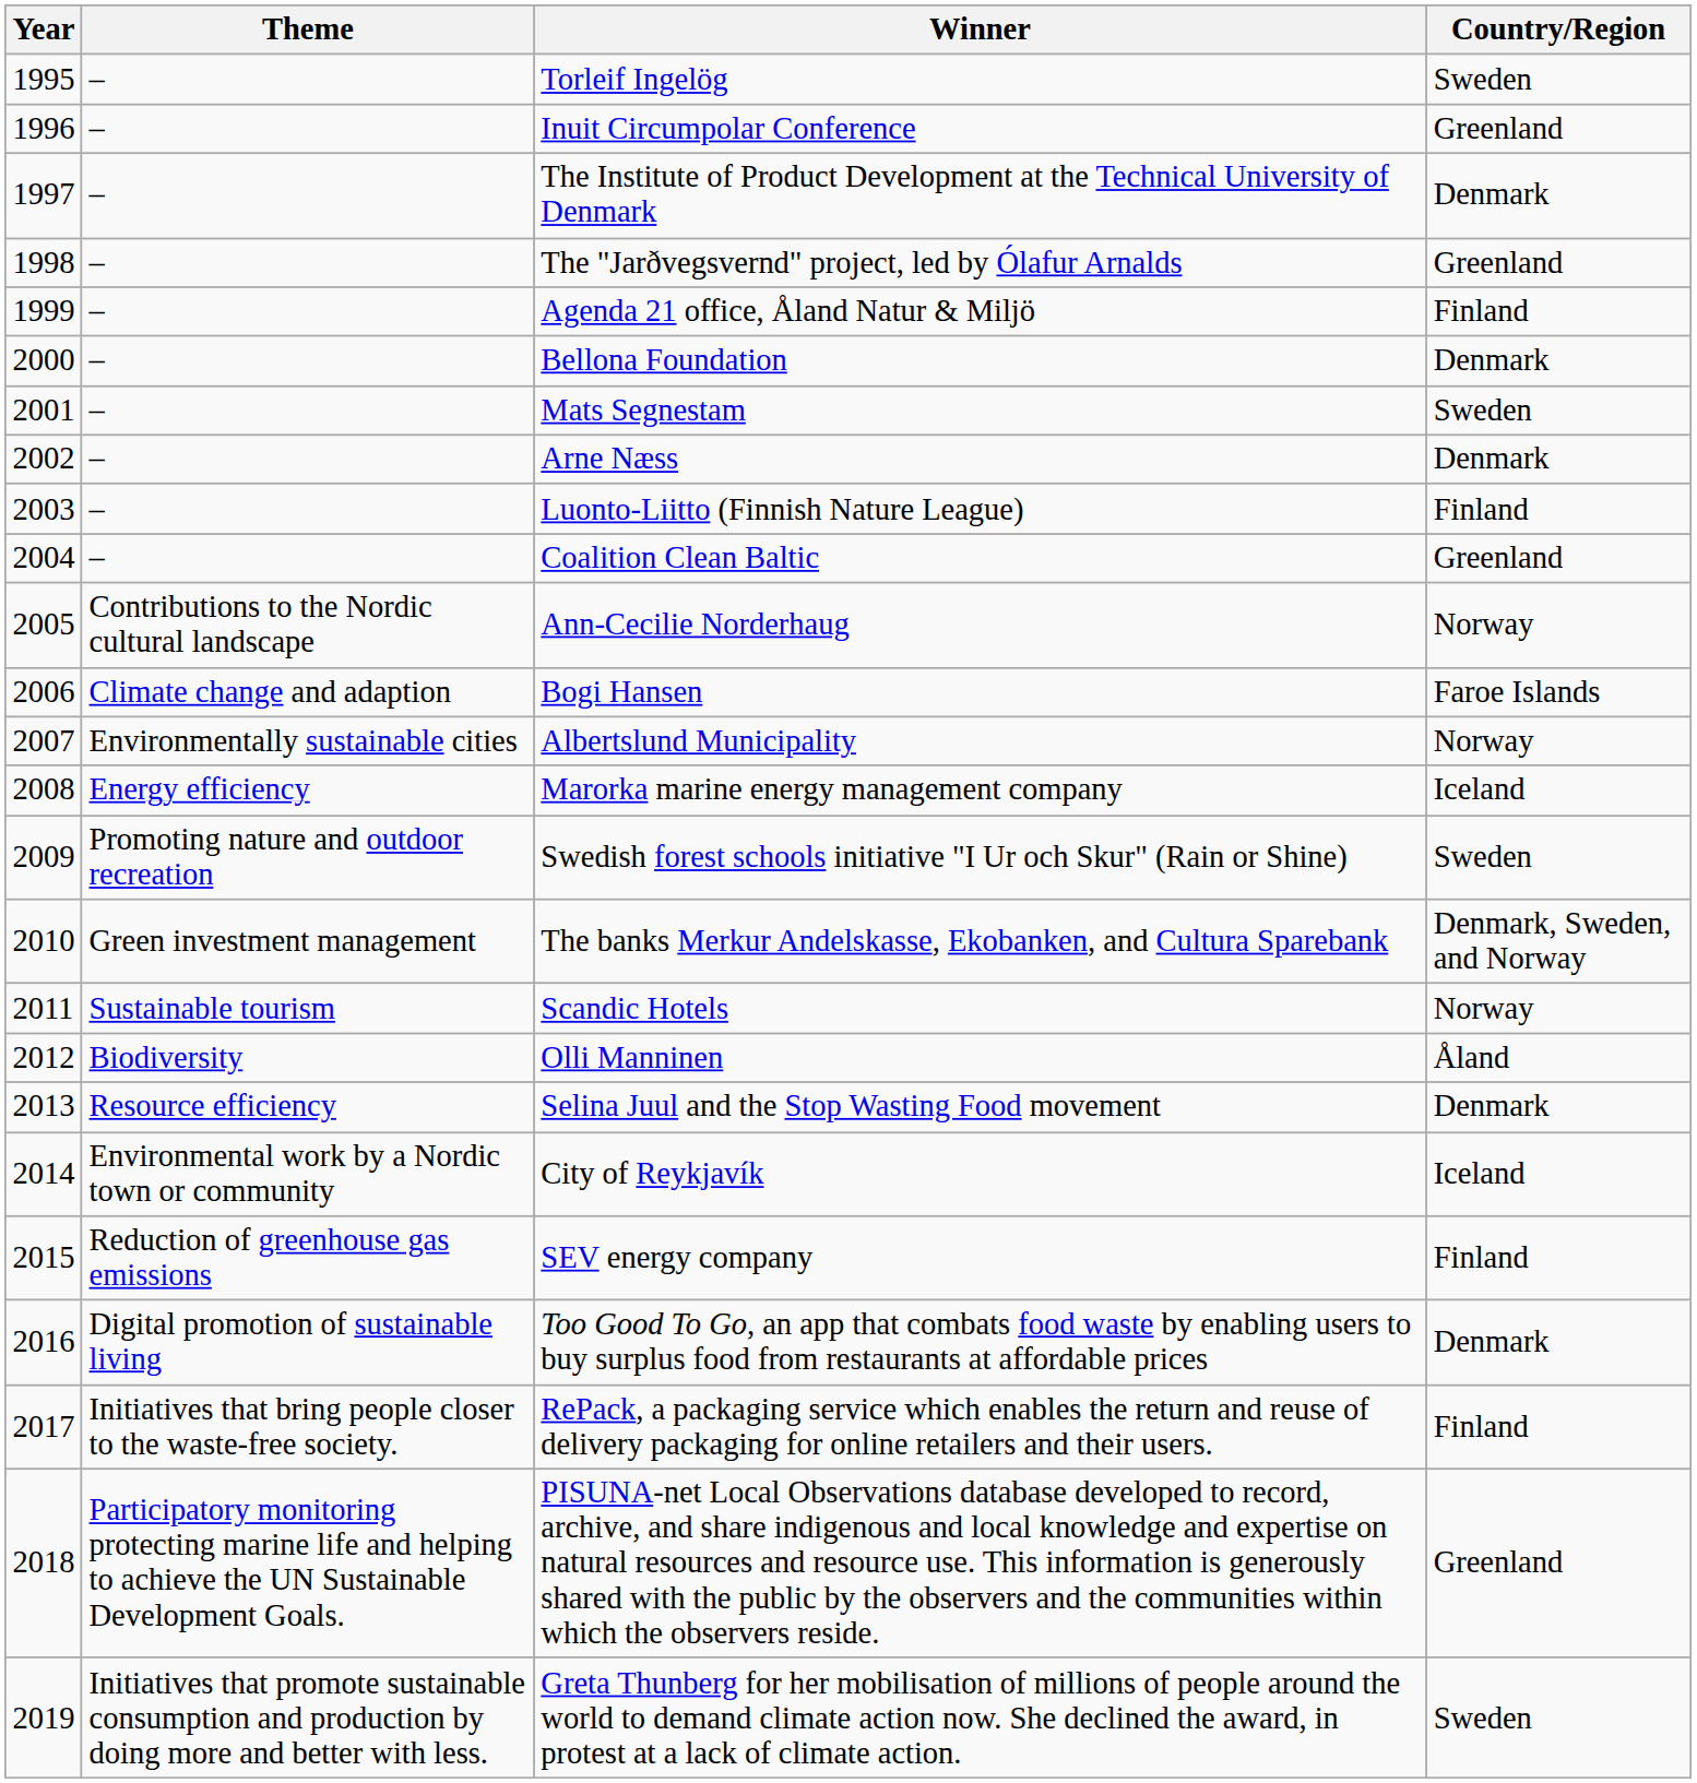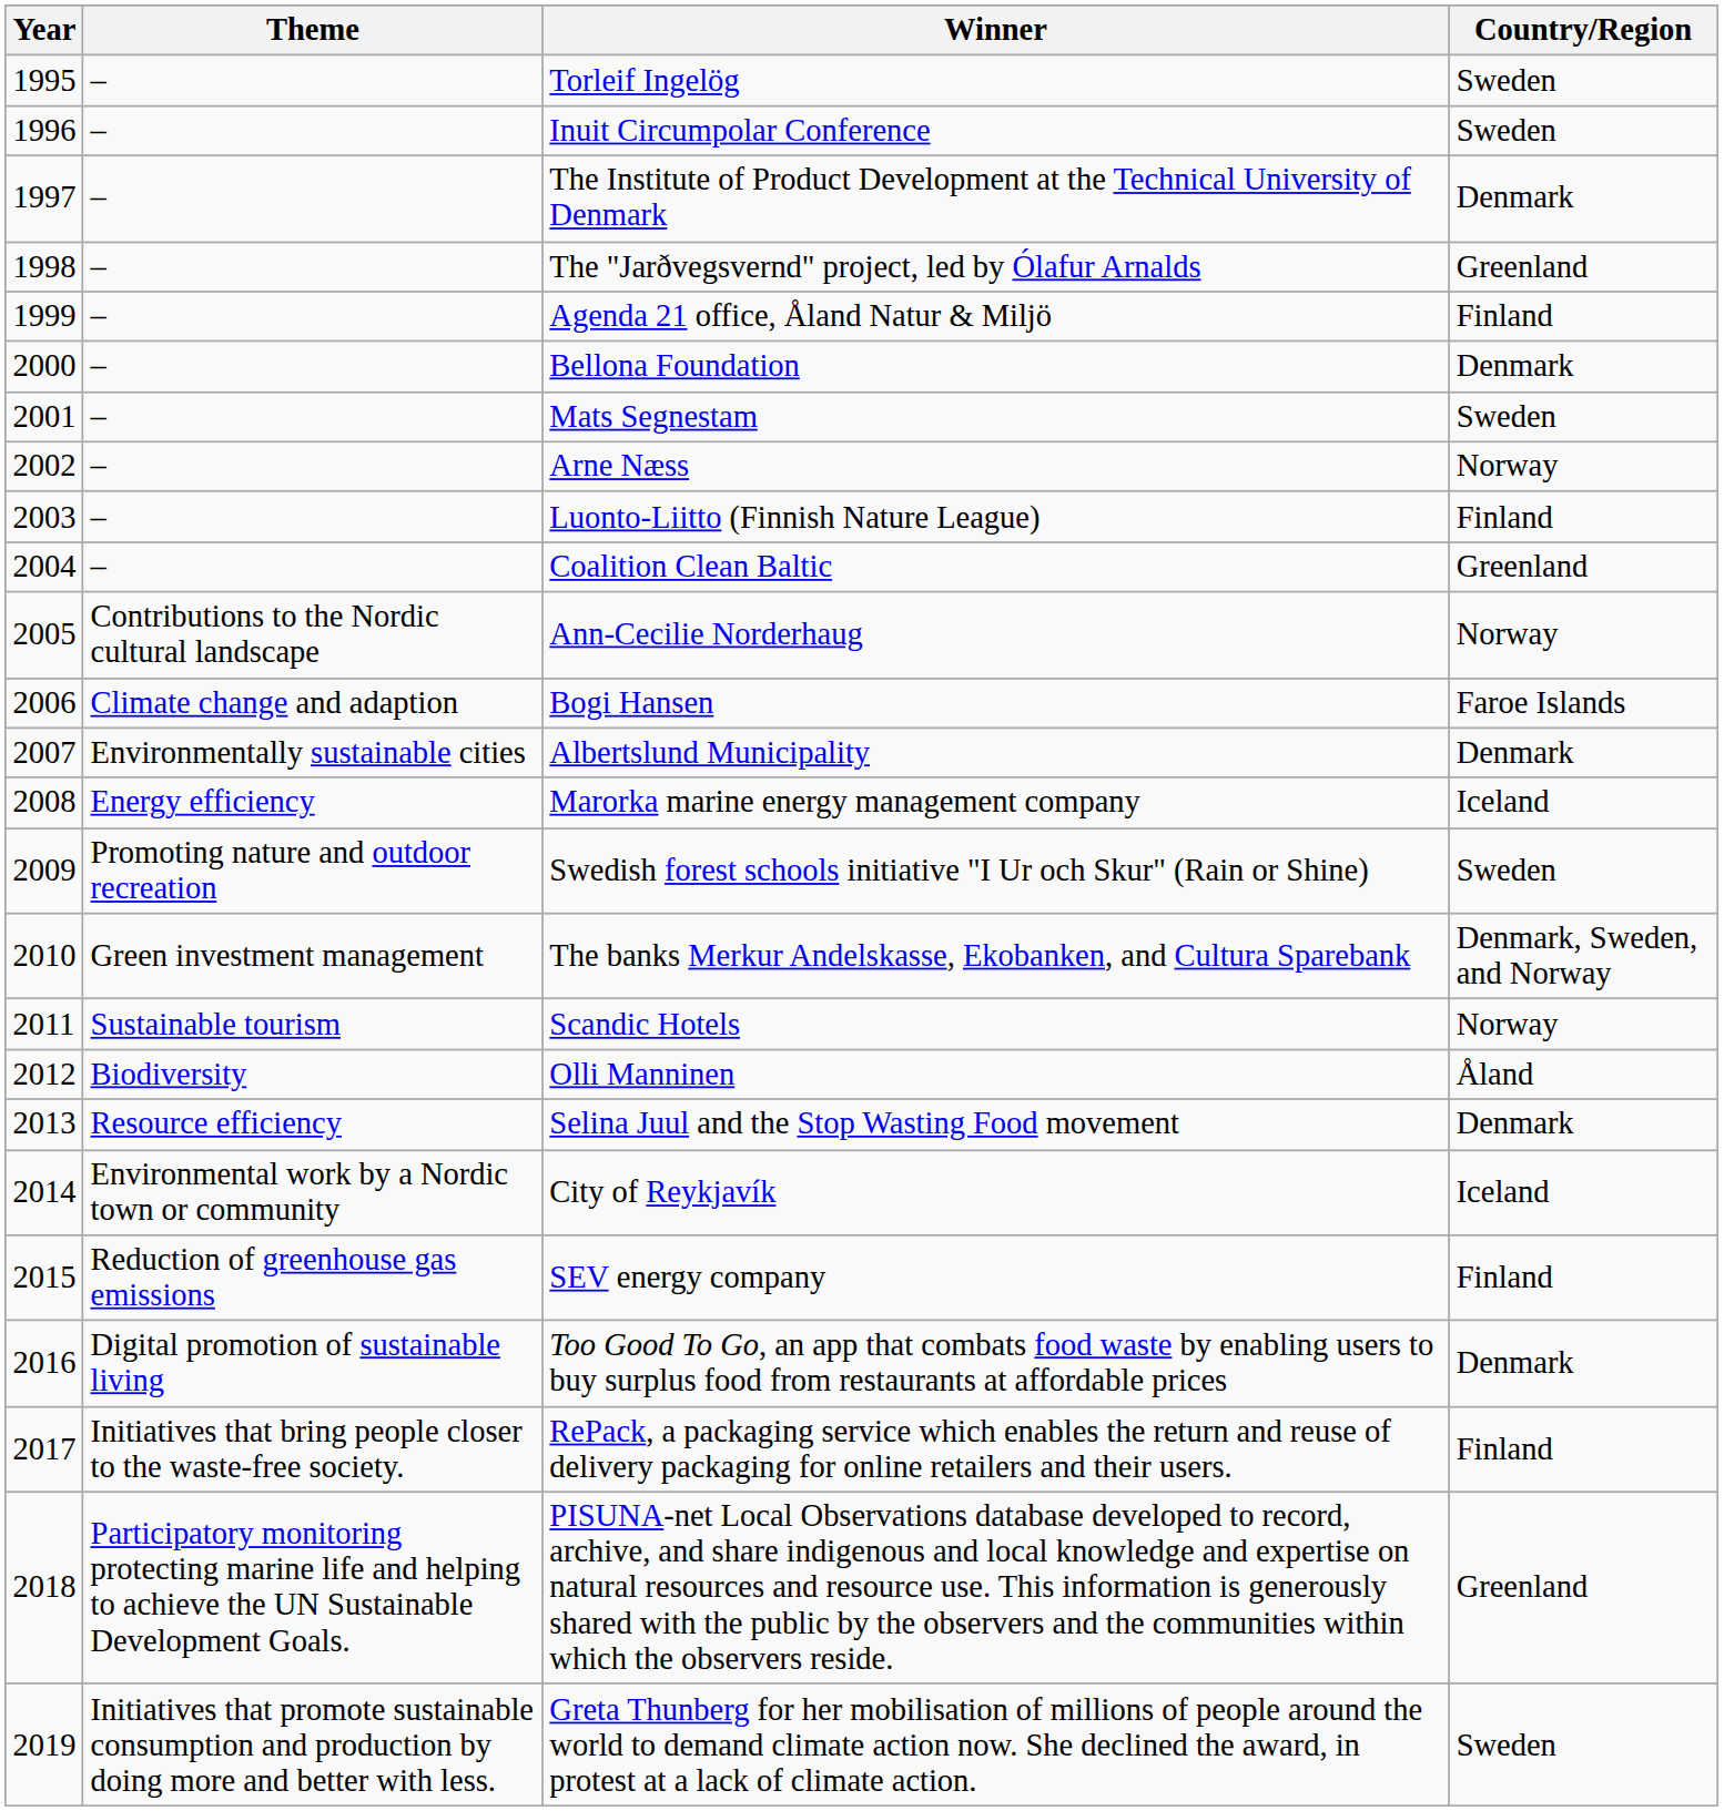Inuit Circumpolar Conference | Country/Region: Greenland -> Sweden
Arne Næss | Country/Region: Denmark -> Norway
Albertslund Municipality | Country/Region: Norway -> Denmark
